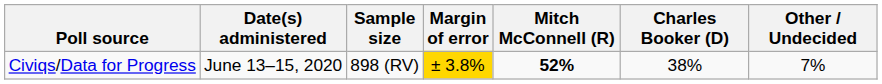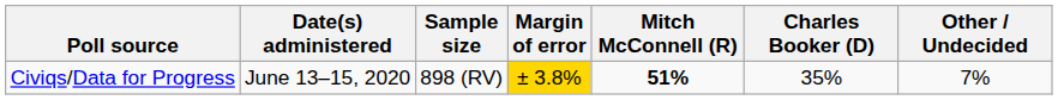Civiqs/Data for Progress | Mitch McConnell (R): 52% -> 51%
Civiqs/Data for Progress | Charles Booker (D): 38% -> 35%
